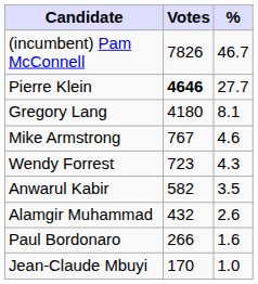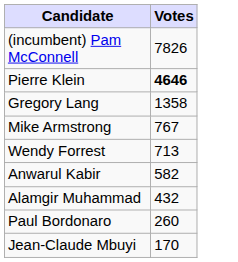- column: % | 46.7 | 27.7 | 8.1 | 4.6 | 4.3 | 3.5 | 2.6 | 1.6 | 1.0
Gregory Lang | Votes: 4180 -> 1358
Wendy Forrest | Votes: 723 -> 713
Paul Bordonaro | Votes: 266 -> 260
